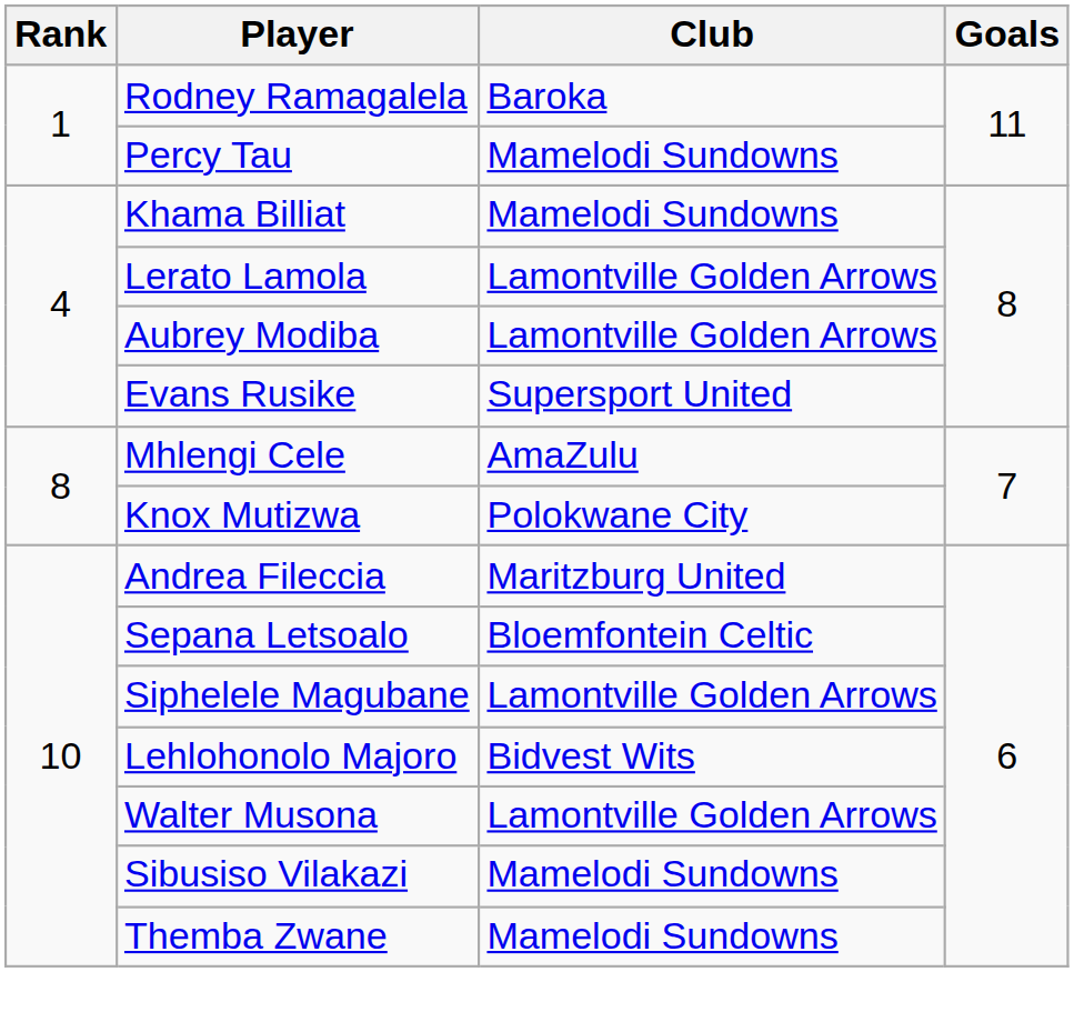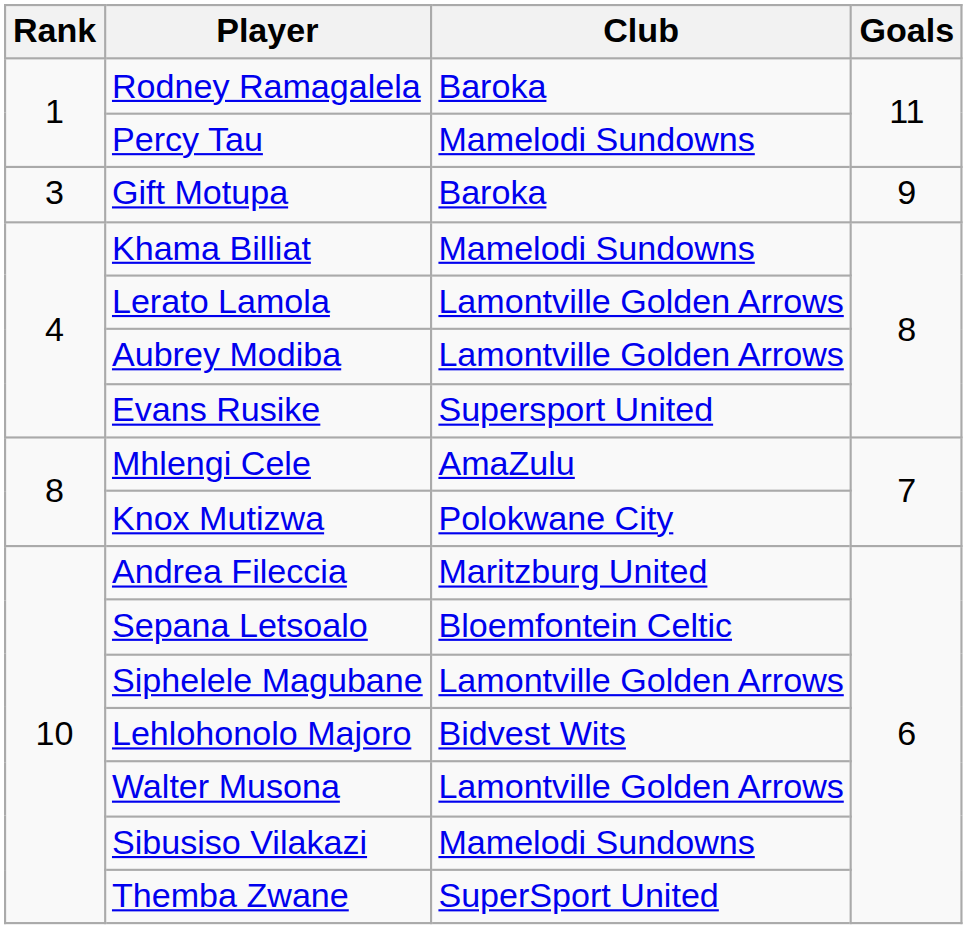+ row: 3 | Gift Motupa | Baroka | 9
Themba Zwane | Club: Mamelodi Sundowns -> SuperSport United
